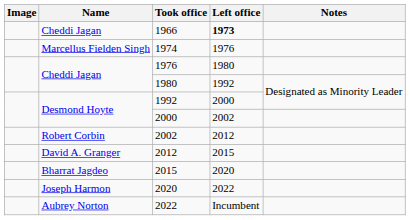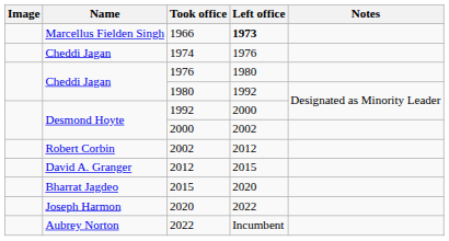1966 | Name: Cheddi Jagan -> Marcellus Fielden Singh
1974 | Name: Marcellus Fielden Singh -> Cheddi Jagan
